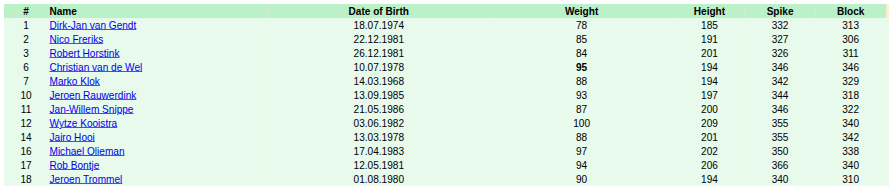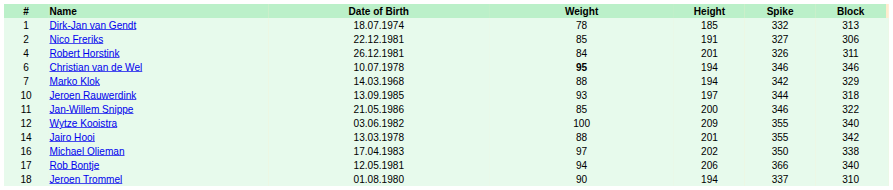Robert Horstink | #: 3 -> 4
Jan-Willem Snippe | Weight: 87 -> 85
Jeroen Trommel | Spike: 340 -> 337
